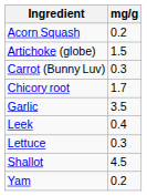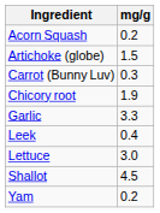Chicory root | mg/g: 1.7 -> 1.9
Garlic | mg/g: 3.5 -> 3.3
Lettuce | mg/g: 0.3 -> 3.0
